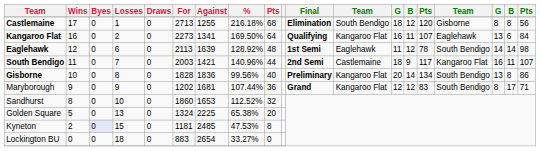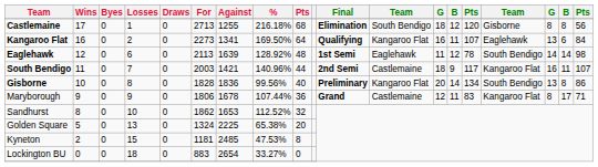Maryborough | For: 1202 -> 1806
Maryborough | Against: 1681 -> 1678
Maryborough | column 12: Kangaroo Flat -> Castlemaine
Maryborough | column 14: 12 -> 11
Maryborough | column 16: South Bendigo -> Kangaroo Flat
Sandhurst | For: 1860 -> 1862
Kyneton | Byes: lavender background -> no background
